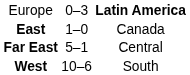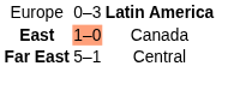East | column 2: no background -> lightsalmon background
- row: West | 10–6 | South
